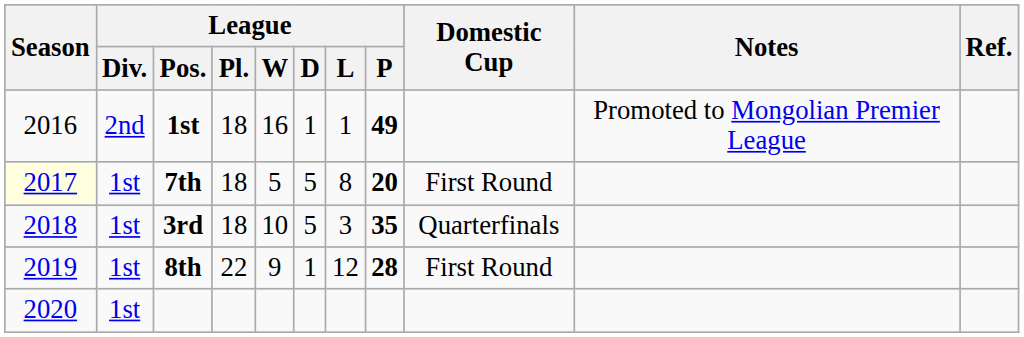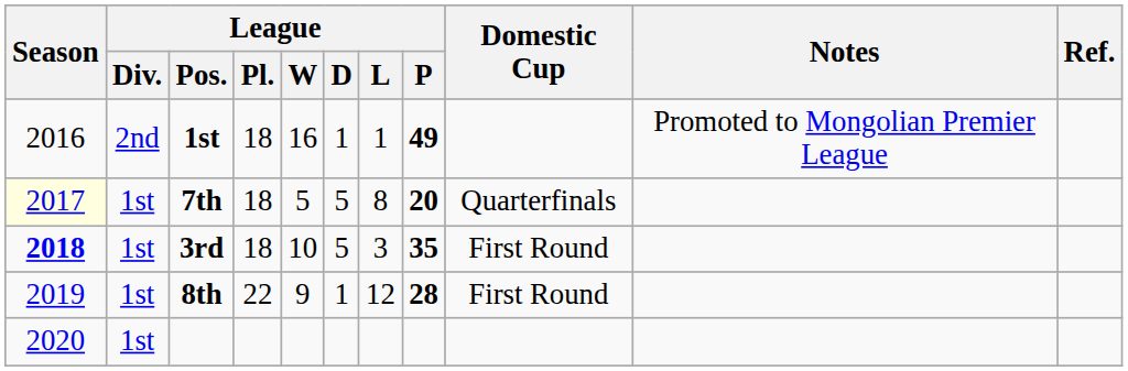7th | Domestic Cup: First Round -> Quarterfinals
3rd | Season: normal -> bold
3rd | Domestic Cup: Quarterfinals -> First Round
